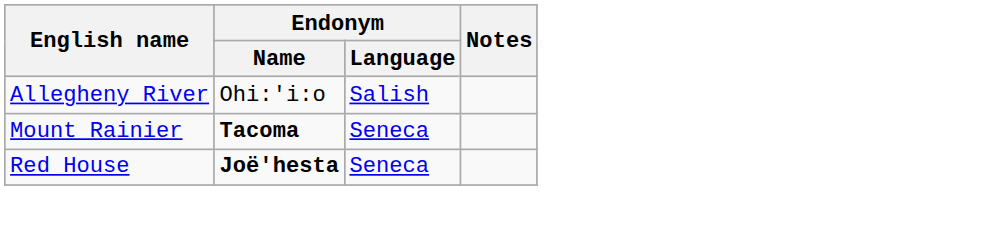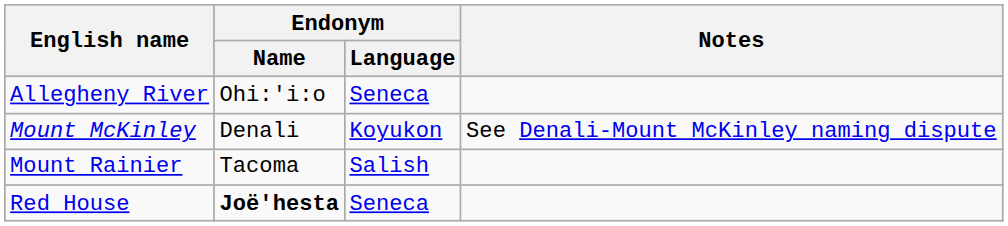Allegheny River | Endonym / Language: Salish -> Seneca
+ row: Mount McKinley | Denali | Koyukon | See Denali-Mount McKinley naming dispute
Mount Rainier | Endonym / Name: bold -> normal
Mount Rainier | Endonym / Language: Seneca -> Salish
